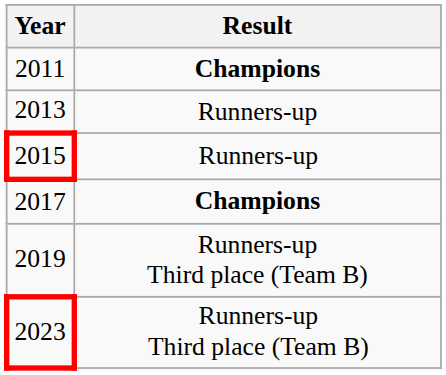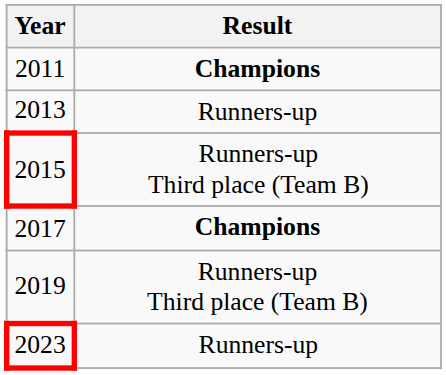2015 | Result: Runners-up -> Runners-up Third place (Team B)
2023 | Result: Runners-up Third place (Team B) -> Runners-up
